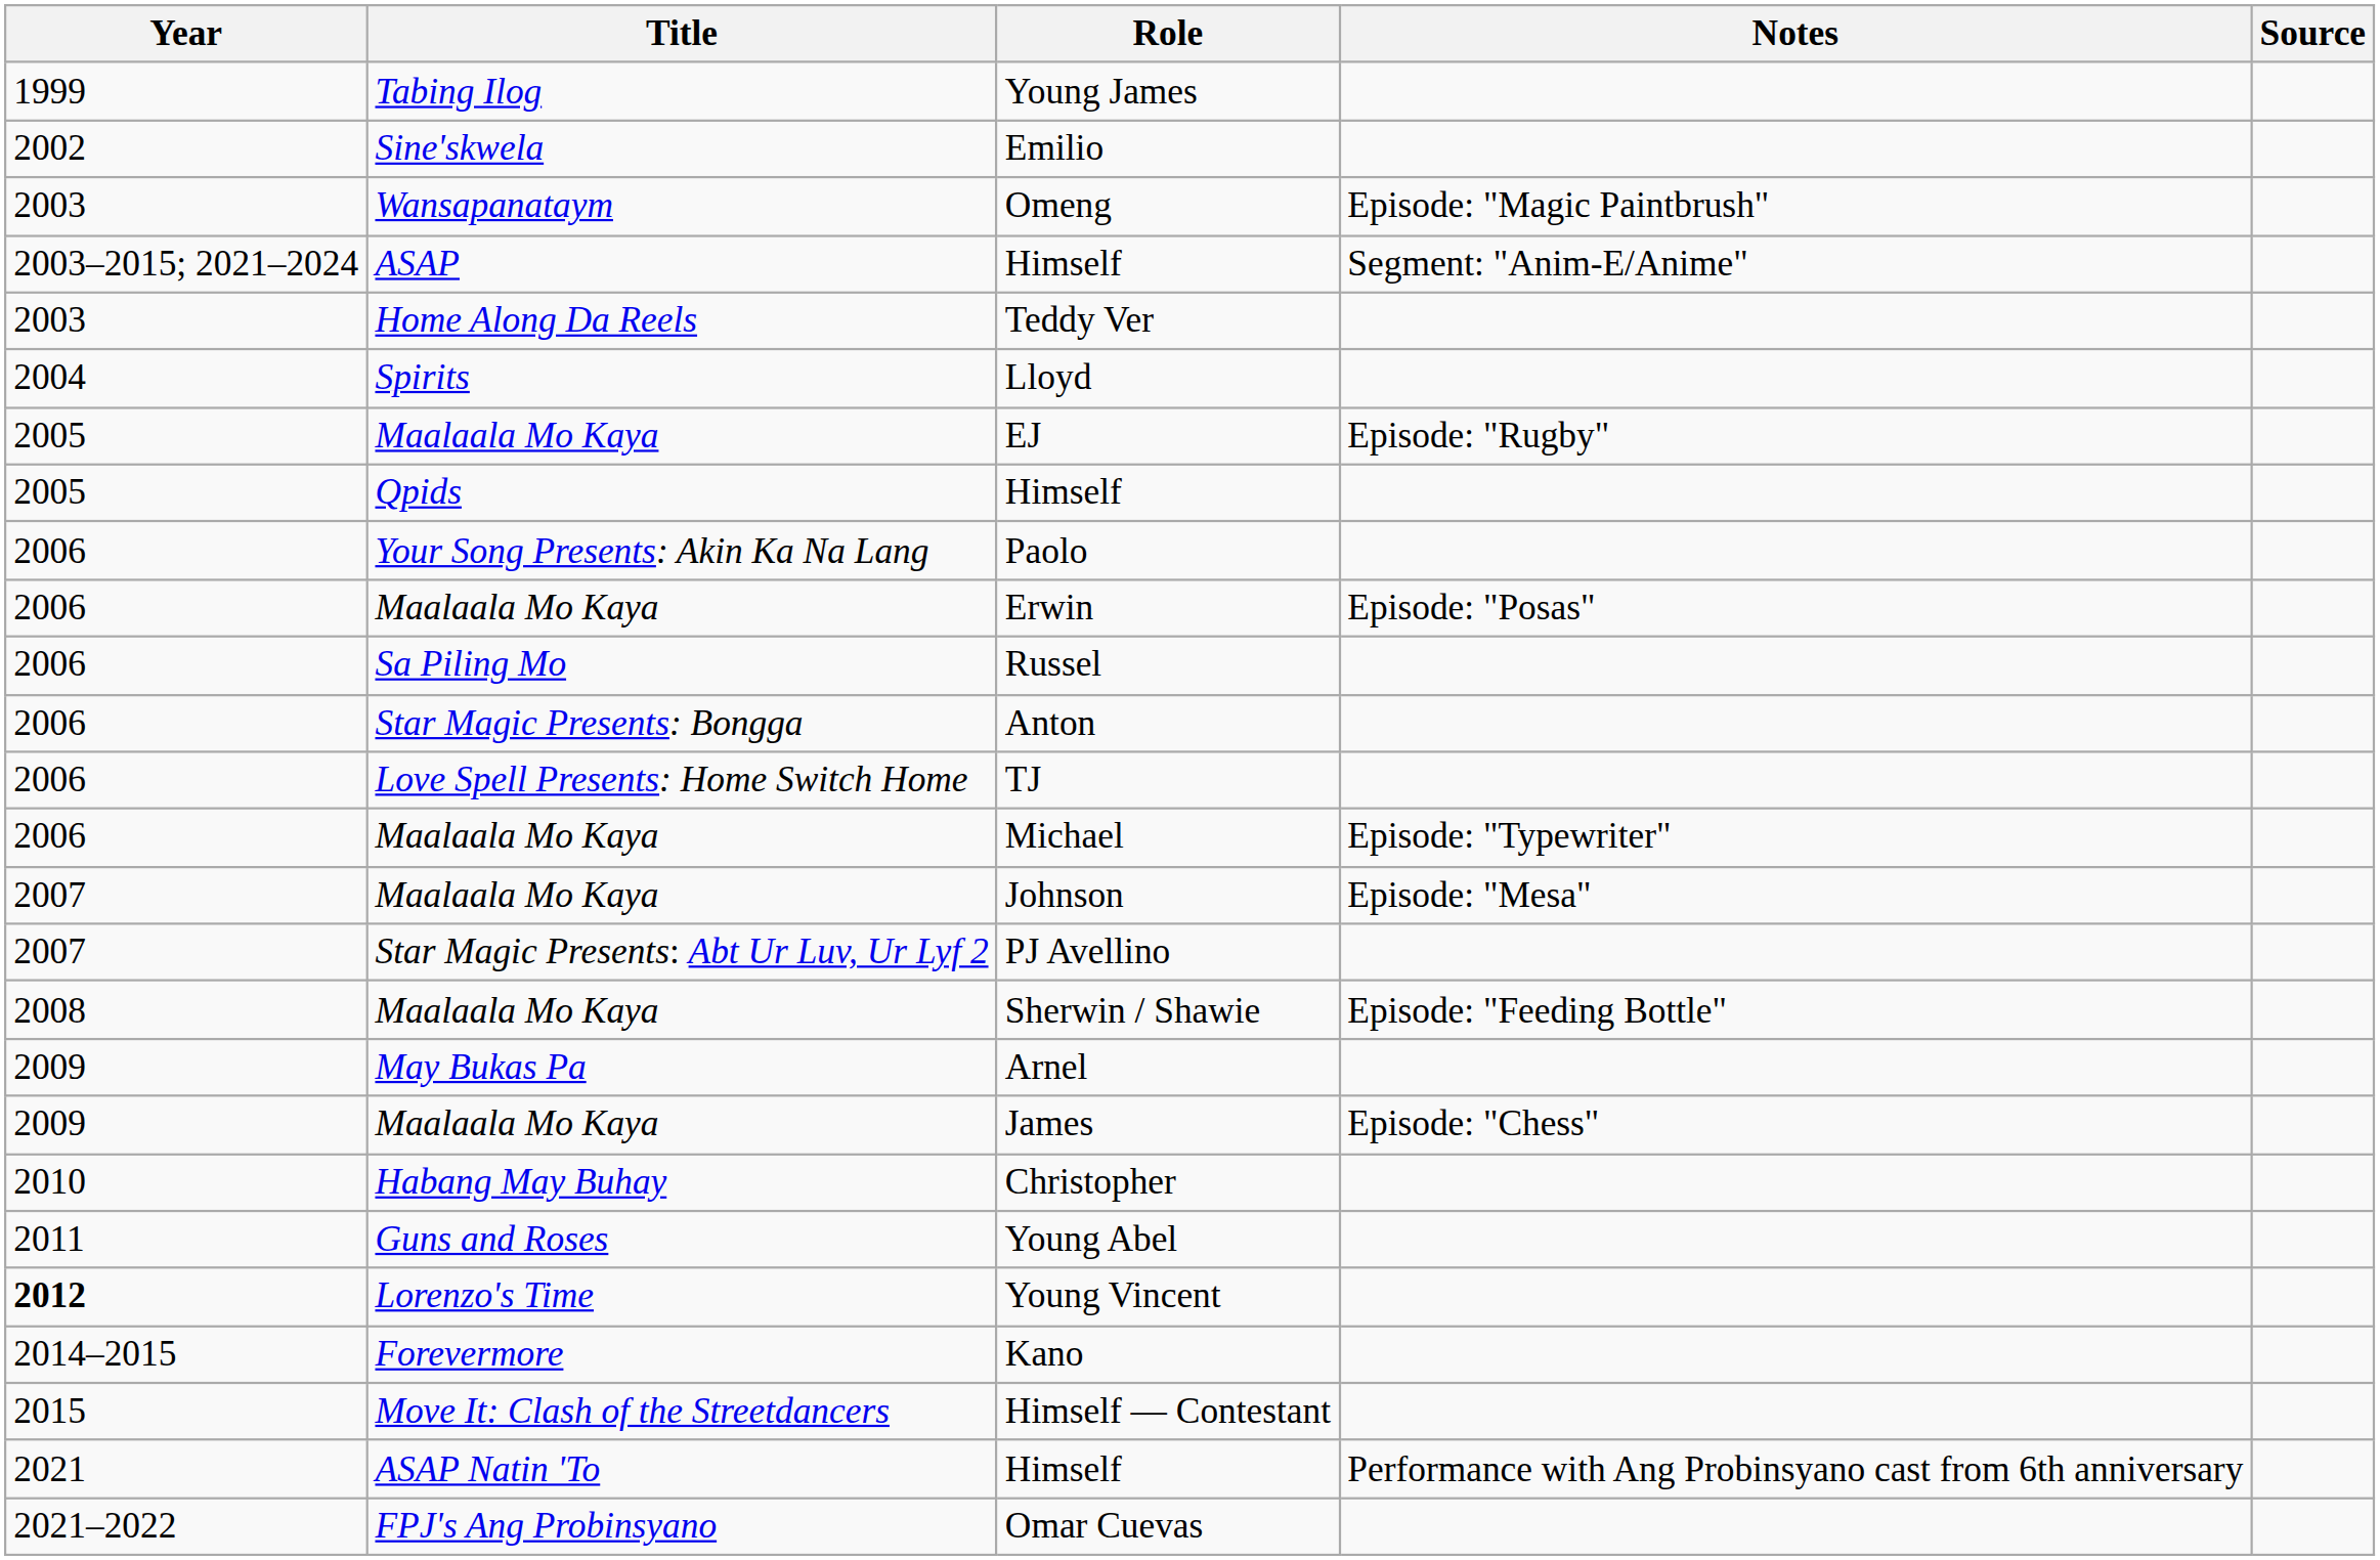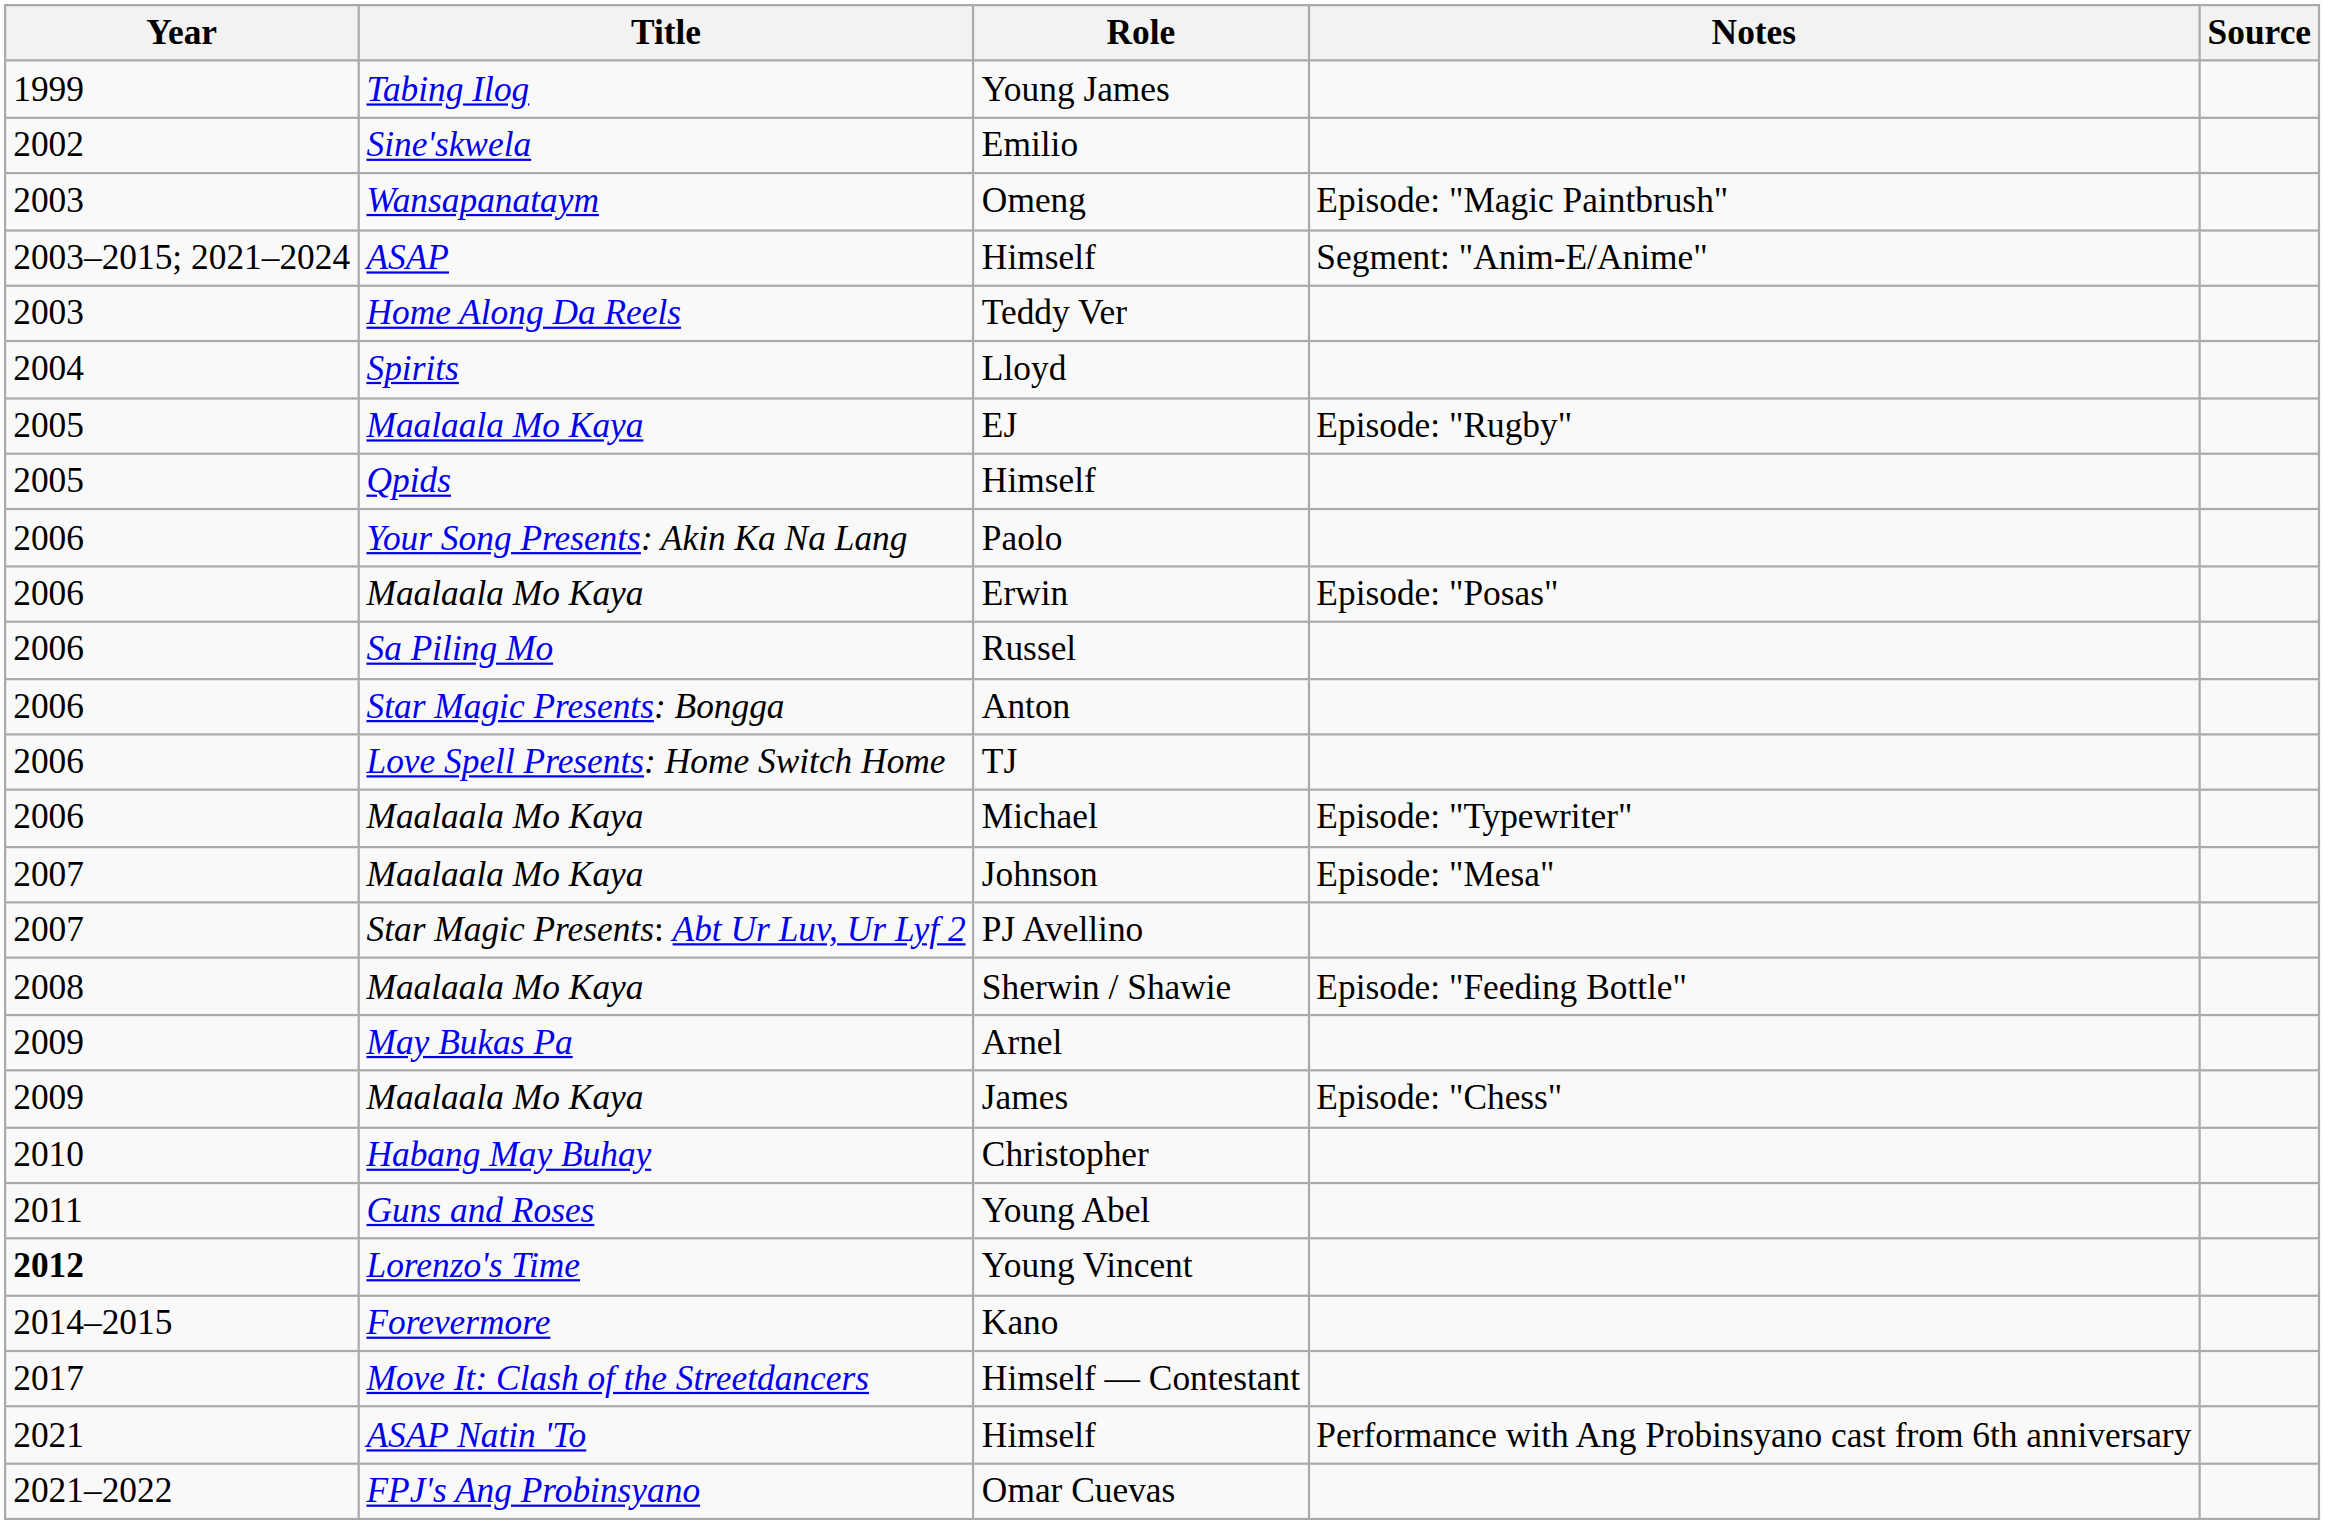Himself — Contestant | Year: 2015 -> 2017
